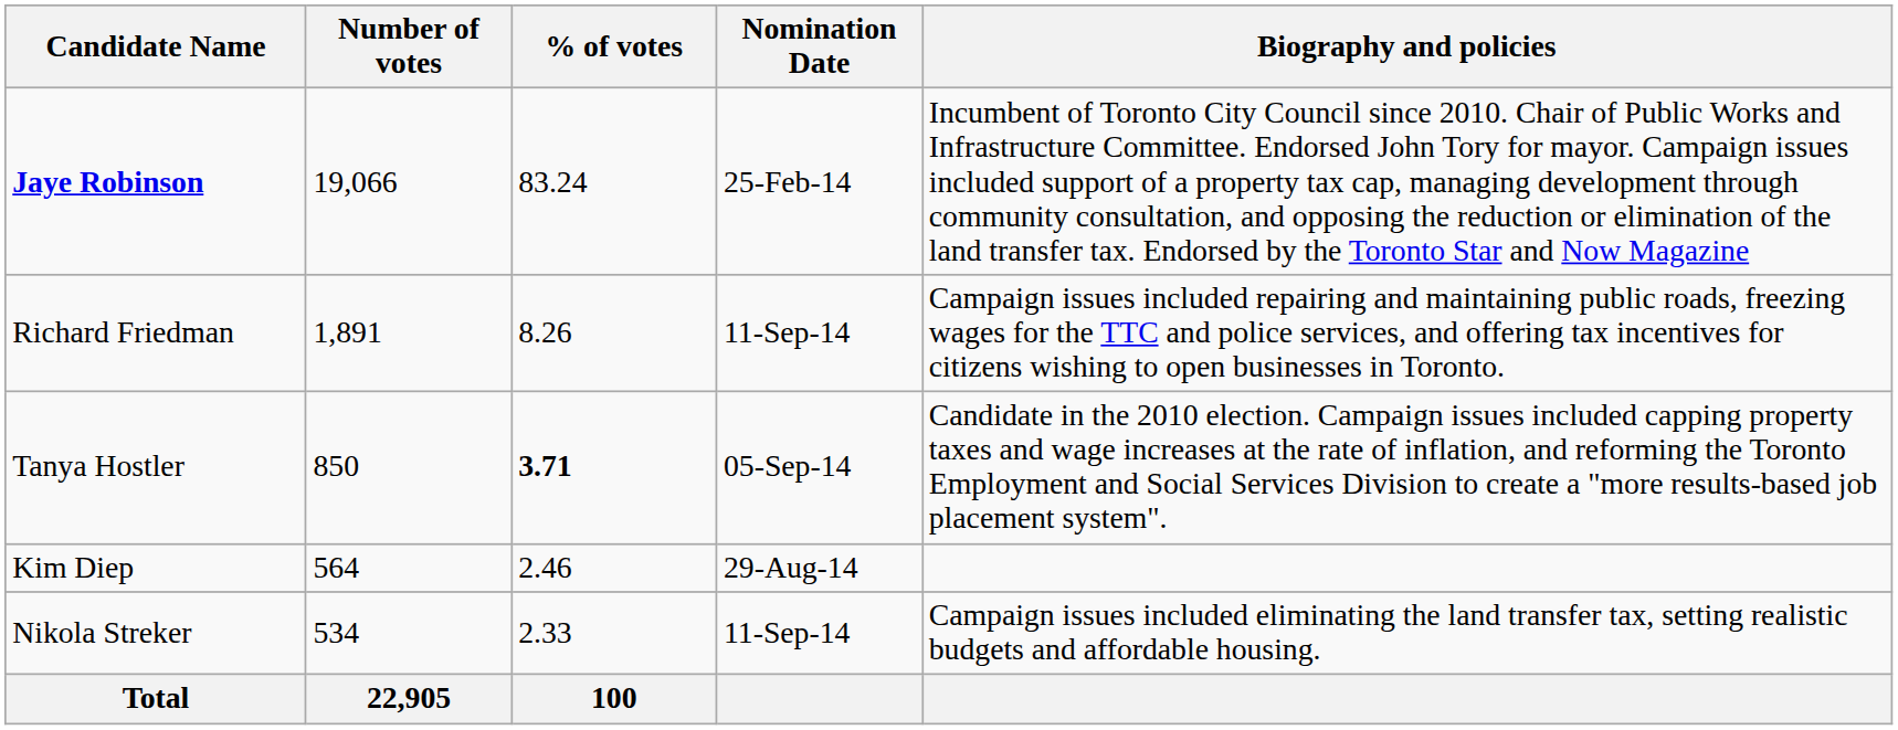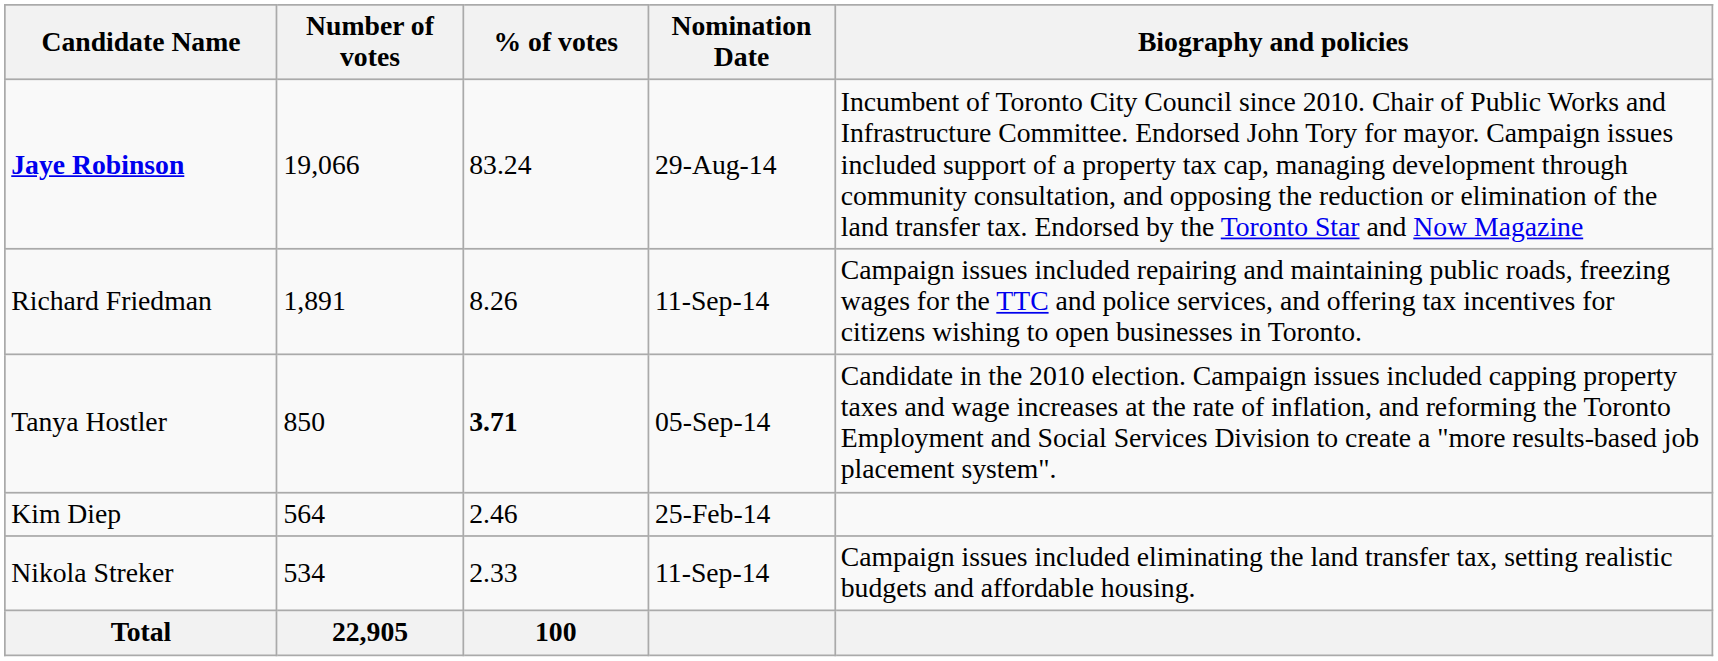Jaye Robinson | Nomination Date: 25-Feb-14 -> 29-Aug-14
Kim Diep | Nomination Date: 29-Aug-14 -> 25-Feb-14
